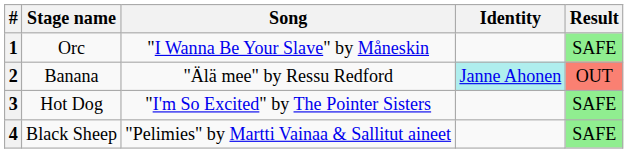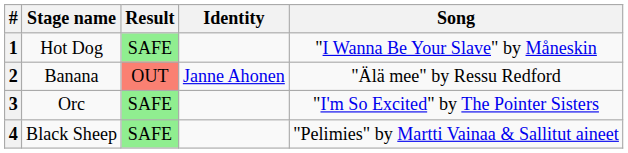columns swapped: Song <-> Result
1 | Stage name: Orc -> Hot Dog
2 | Identity: paleturquoise background -> no background
3 | Stage name: Hot Dog -> Orc
